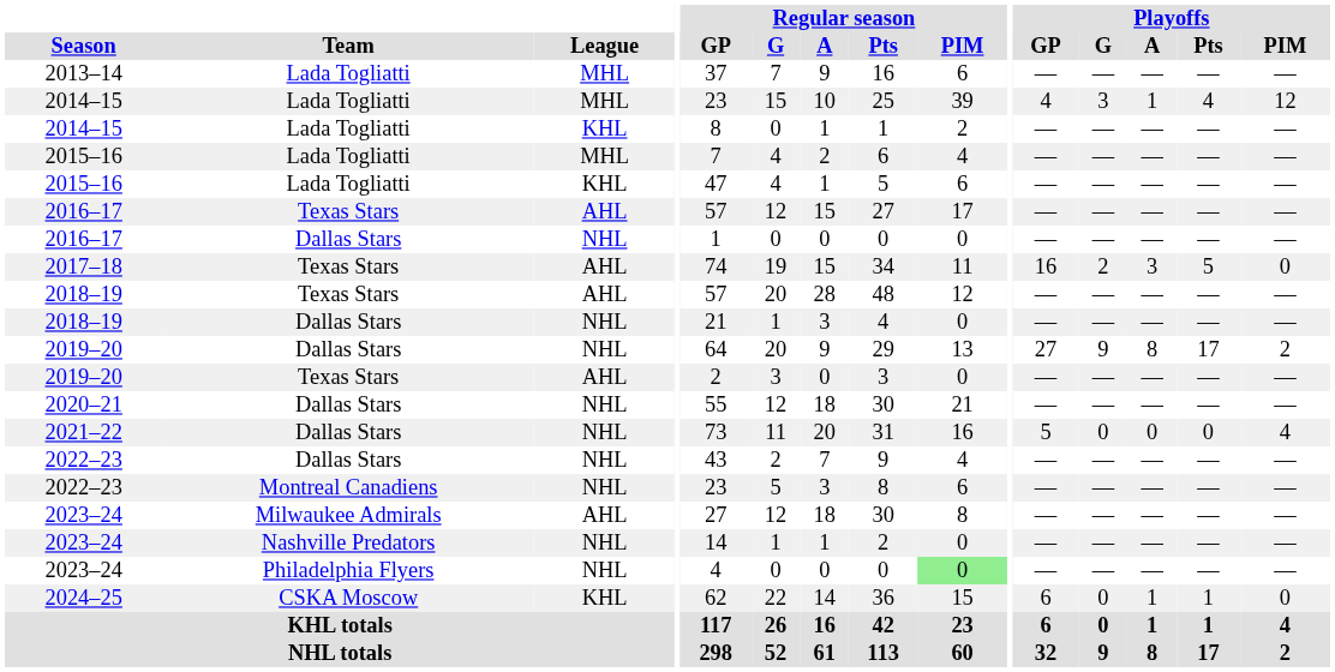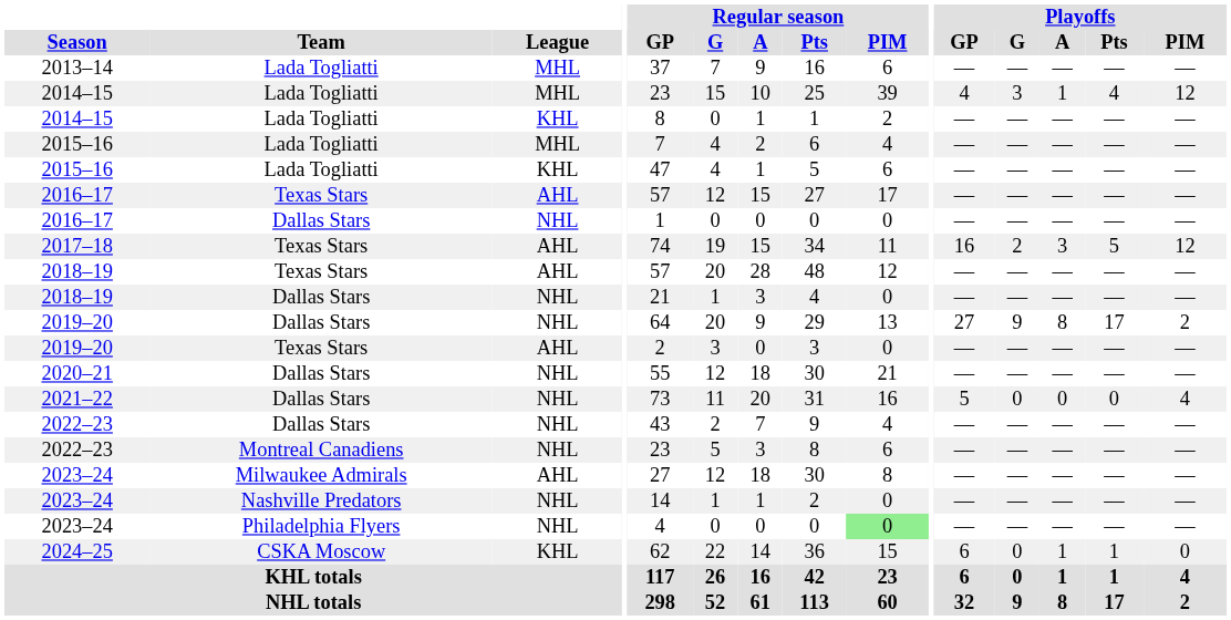2017–18 | Playoffs / PIM: 0 -> 12
